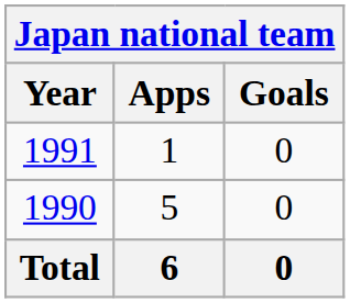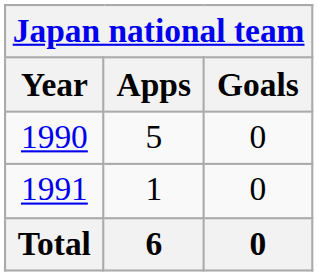rows swapped: 1990 <-> 1991
